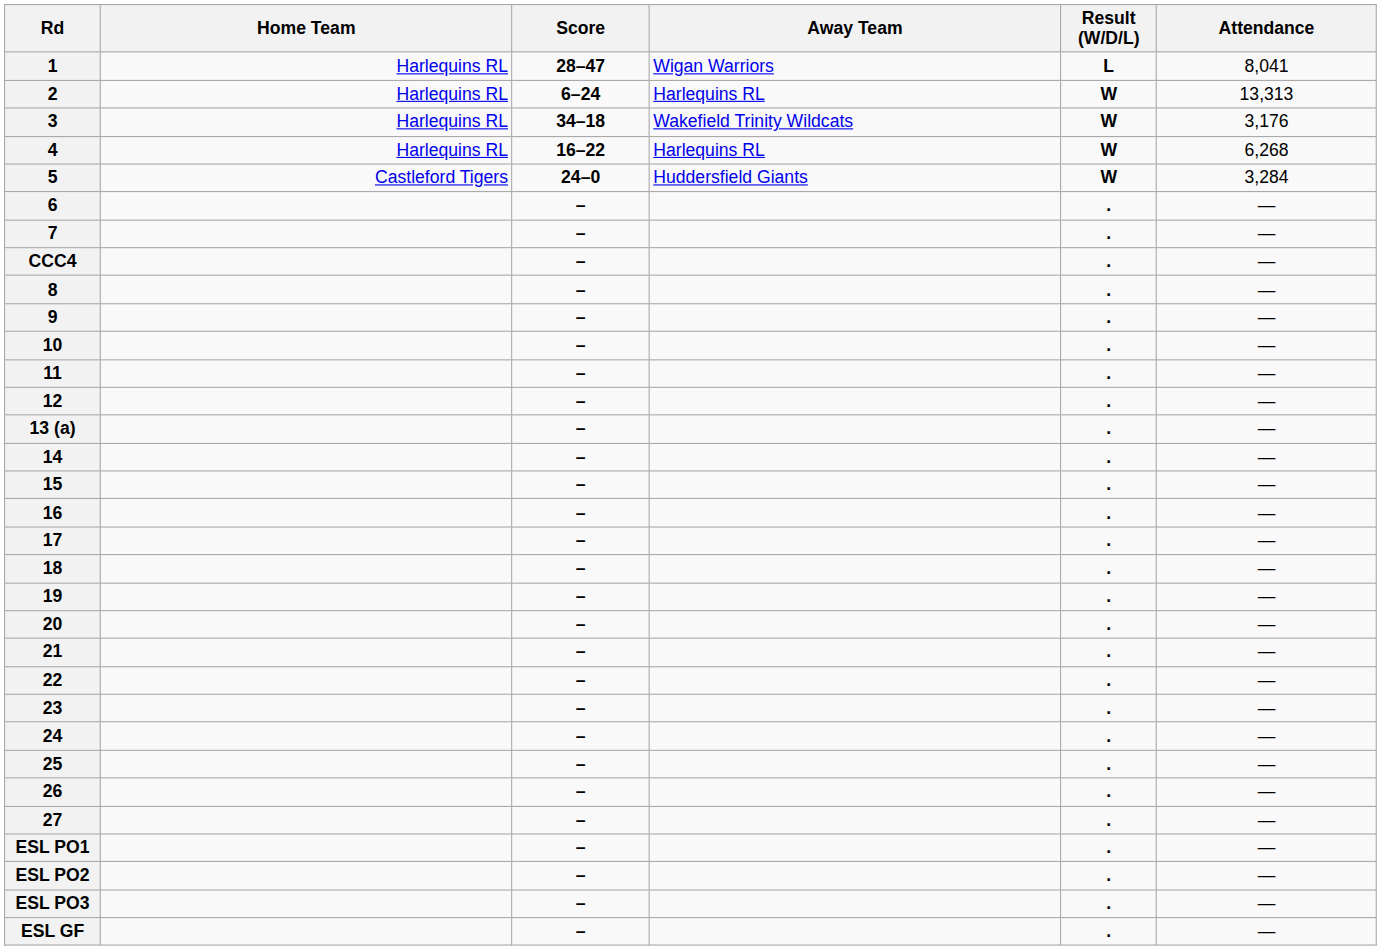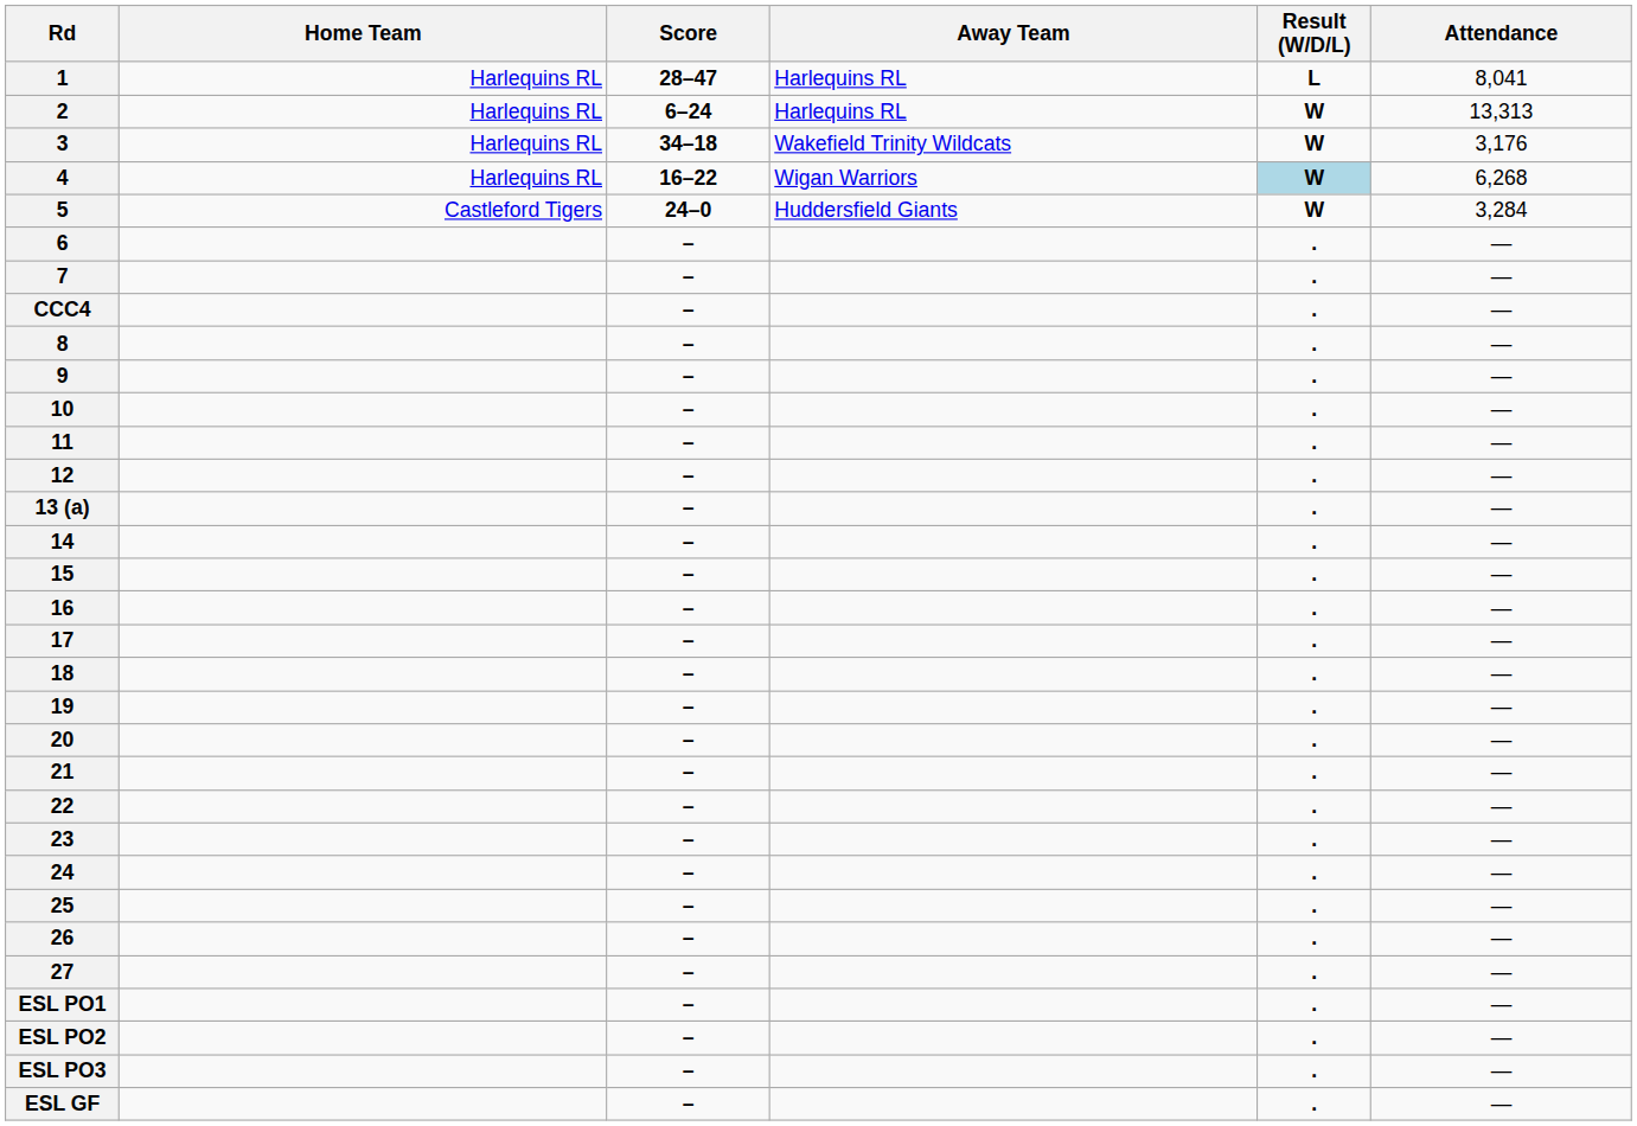1 | Away Team: Wigan Warriors -> Harlequins RL
4 | Away Team: Harlequins RL -> Wigan Warriors
4 | Result (W/D/L): no background -> lightblue background
